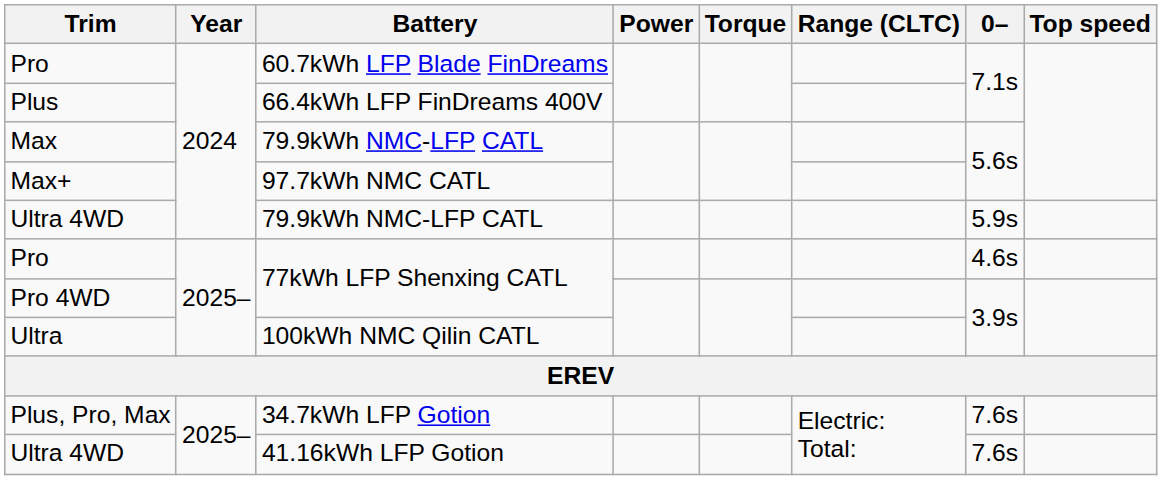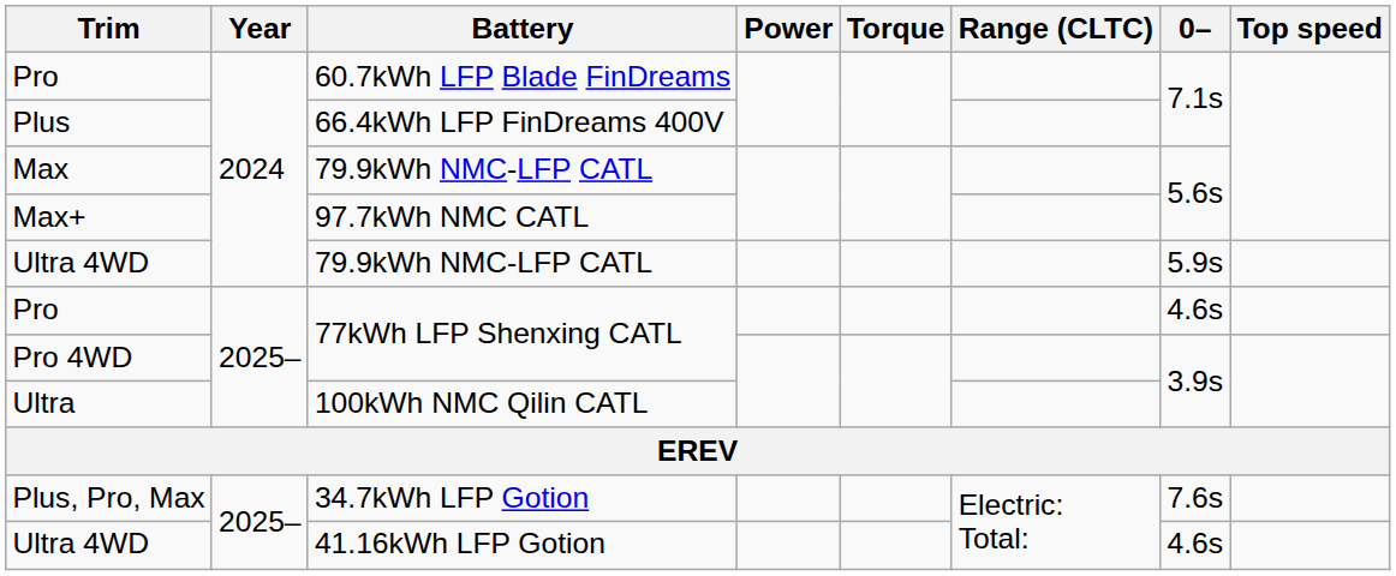Ultra 4WD / 41.16kWh LFP Gotion | 0–: 7.6s -> 4.6s
